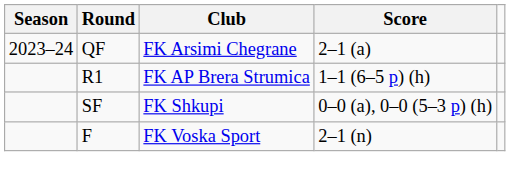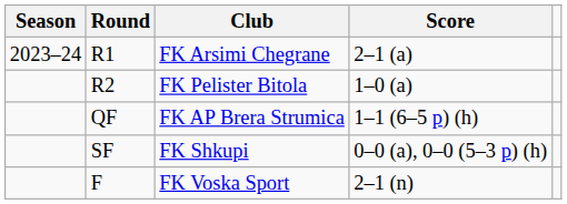FK Arsimi Chegrane | Round: QF -> R1
+ row: R2 | FK Pelister Bitola | 1–0 (a)
FK AP Brera Strumica | Round: R1 -> QF
